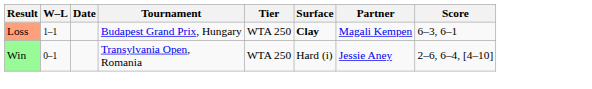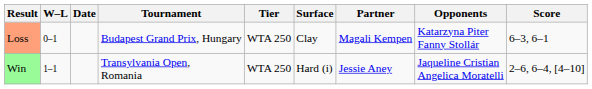+ column: Opponents | Katarzyna Piter Fanny Stollár | Jaqueline Cristian Angelica Moratelli
Loss | W–L: 1–1 -> 0–1
Loss | Surface: bold -> normal
Win | W–L: 0–1 -> 1–1
